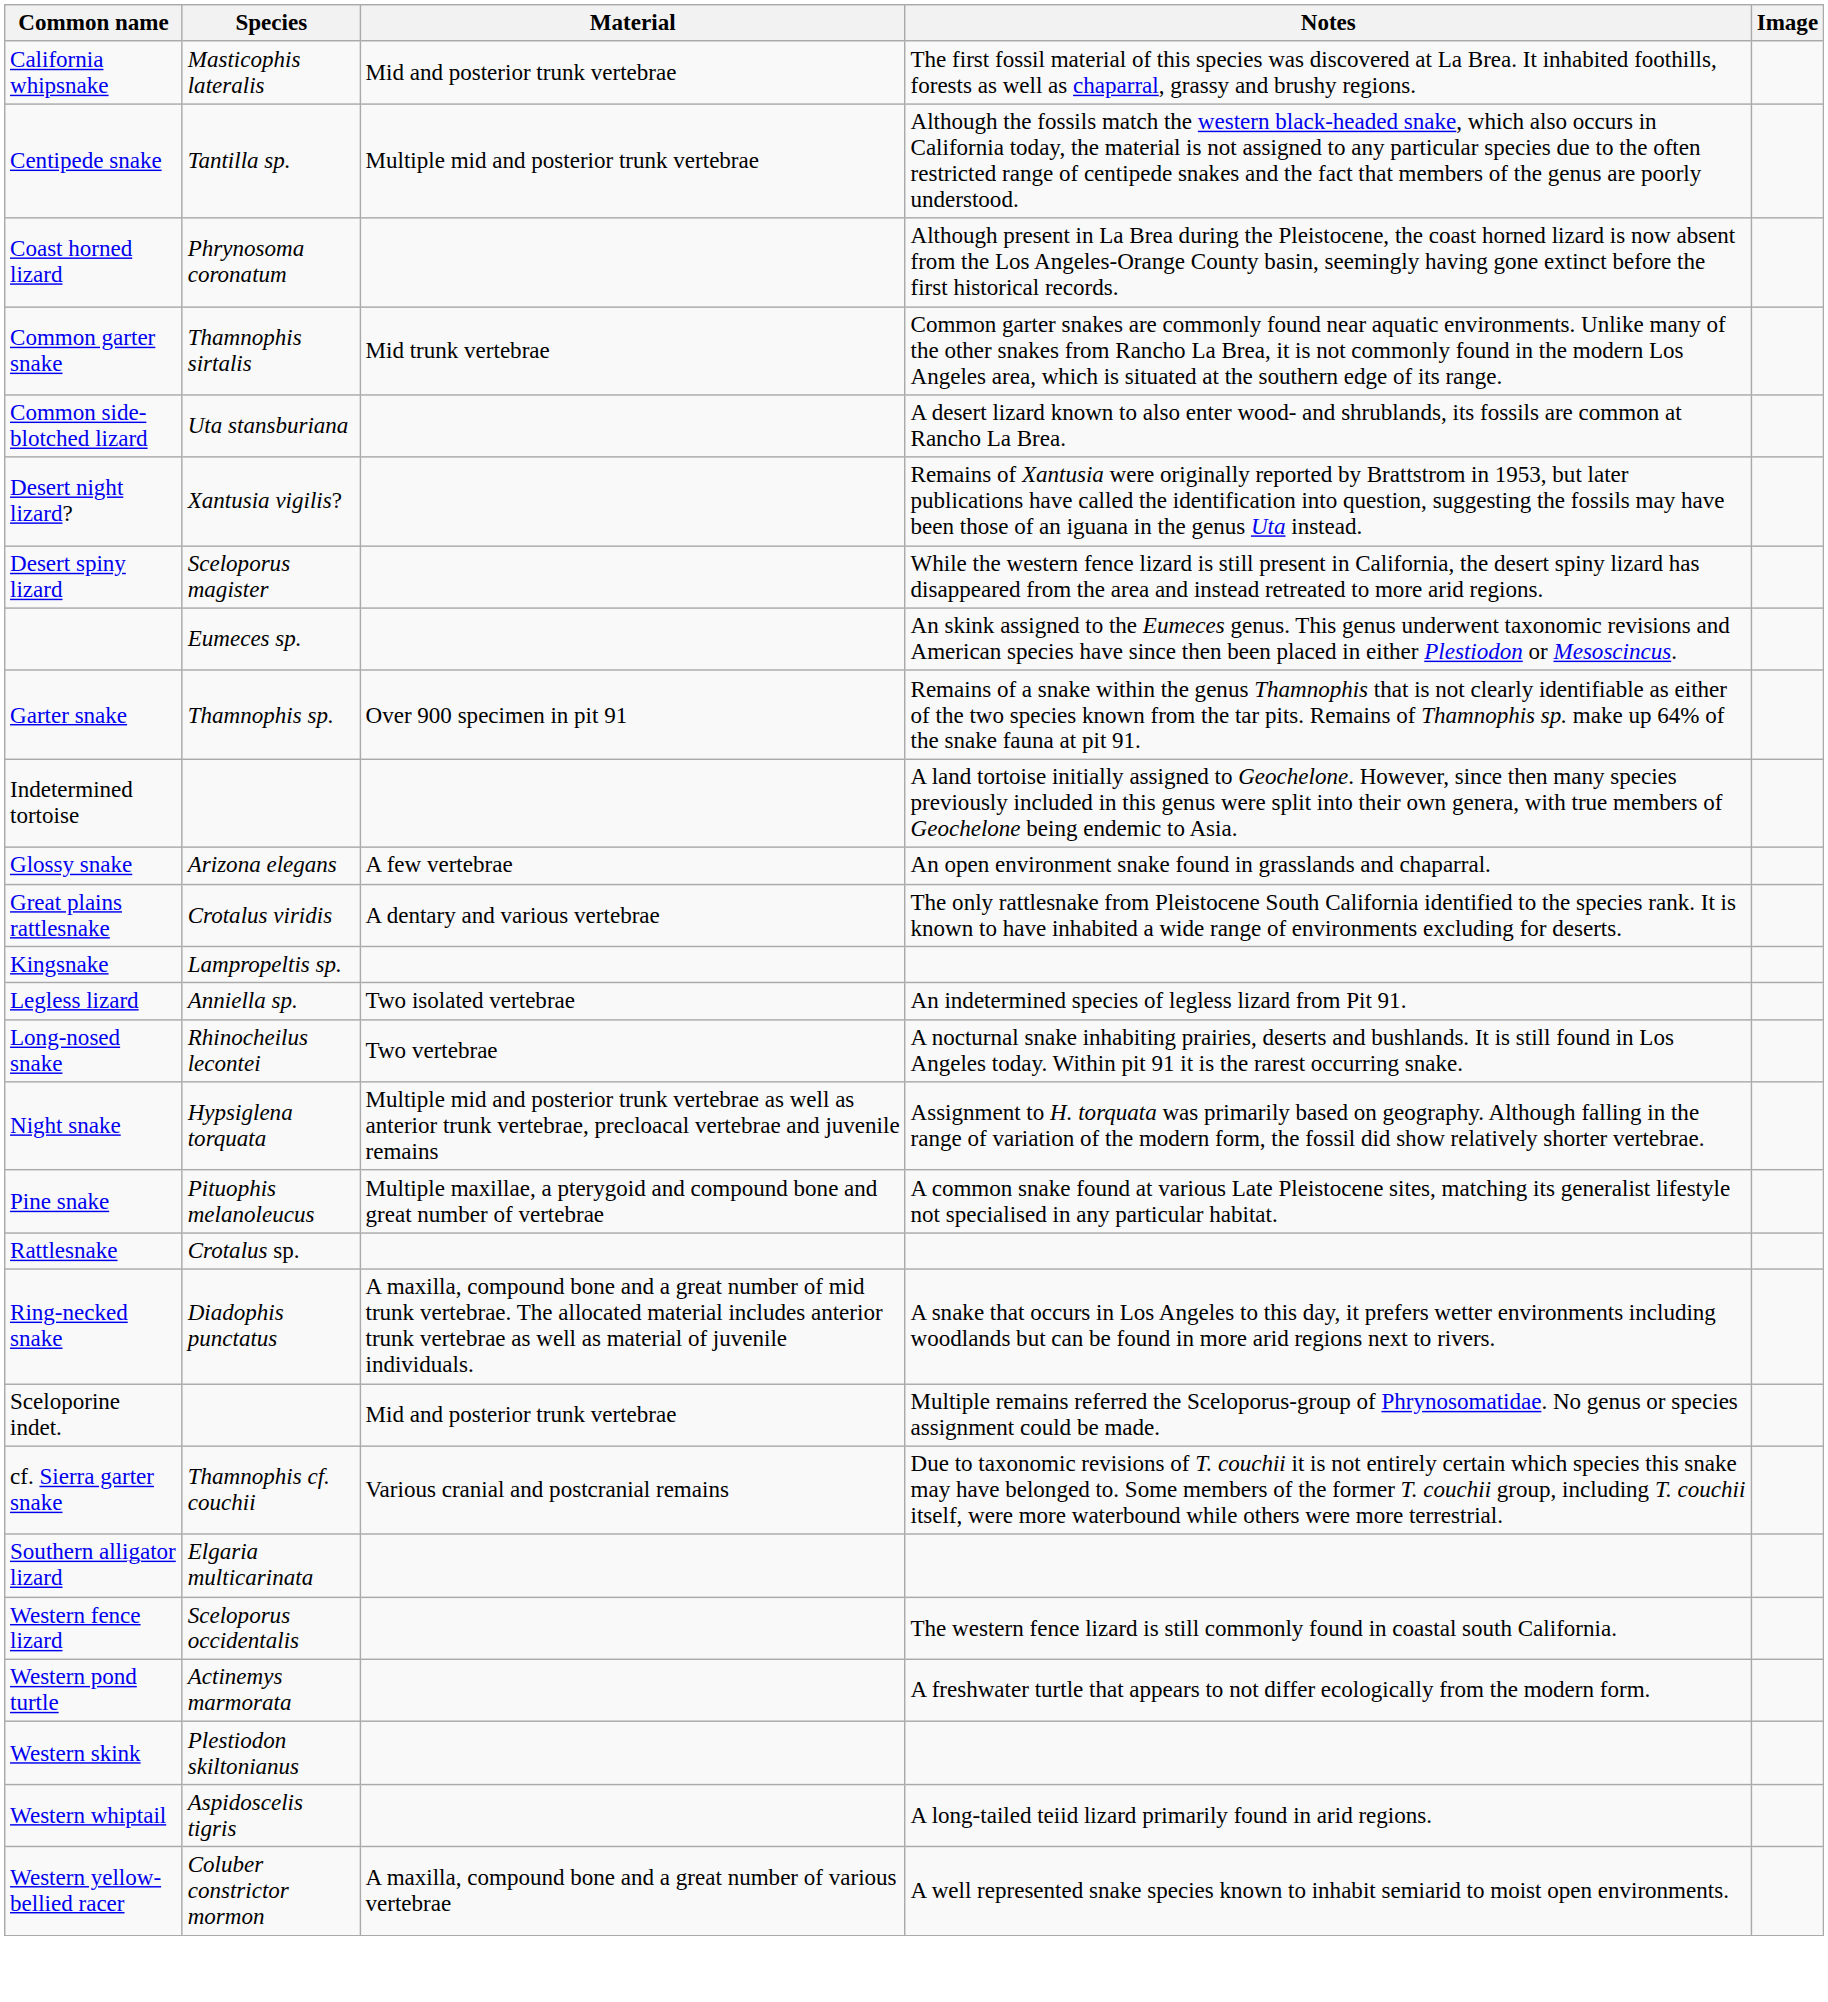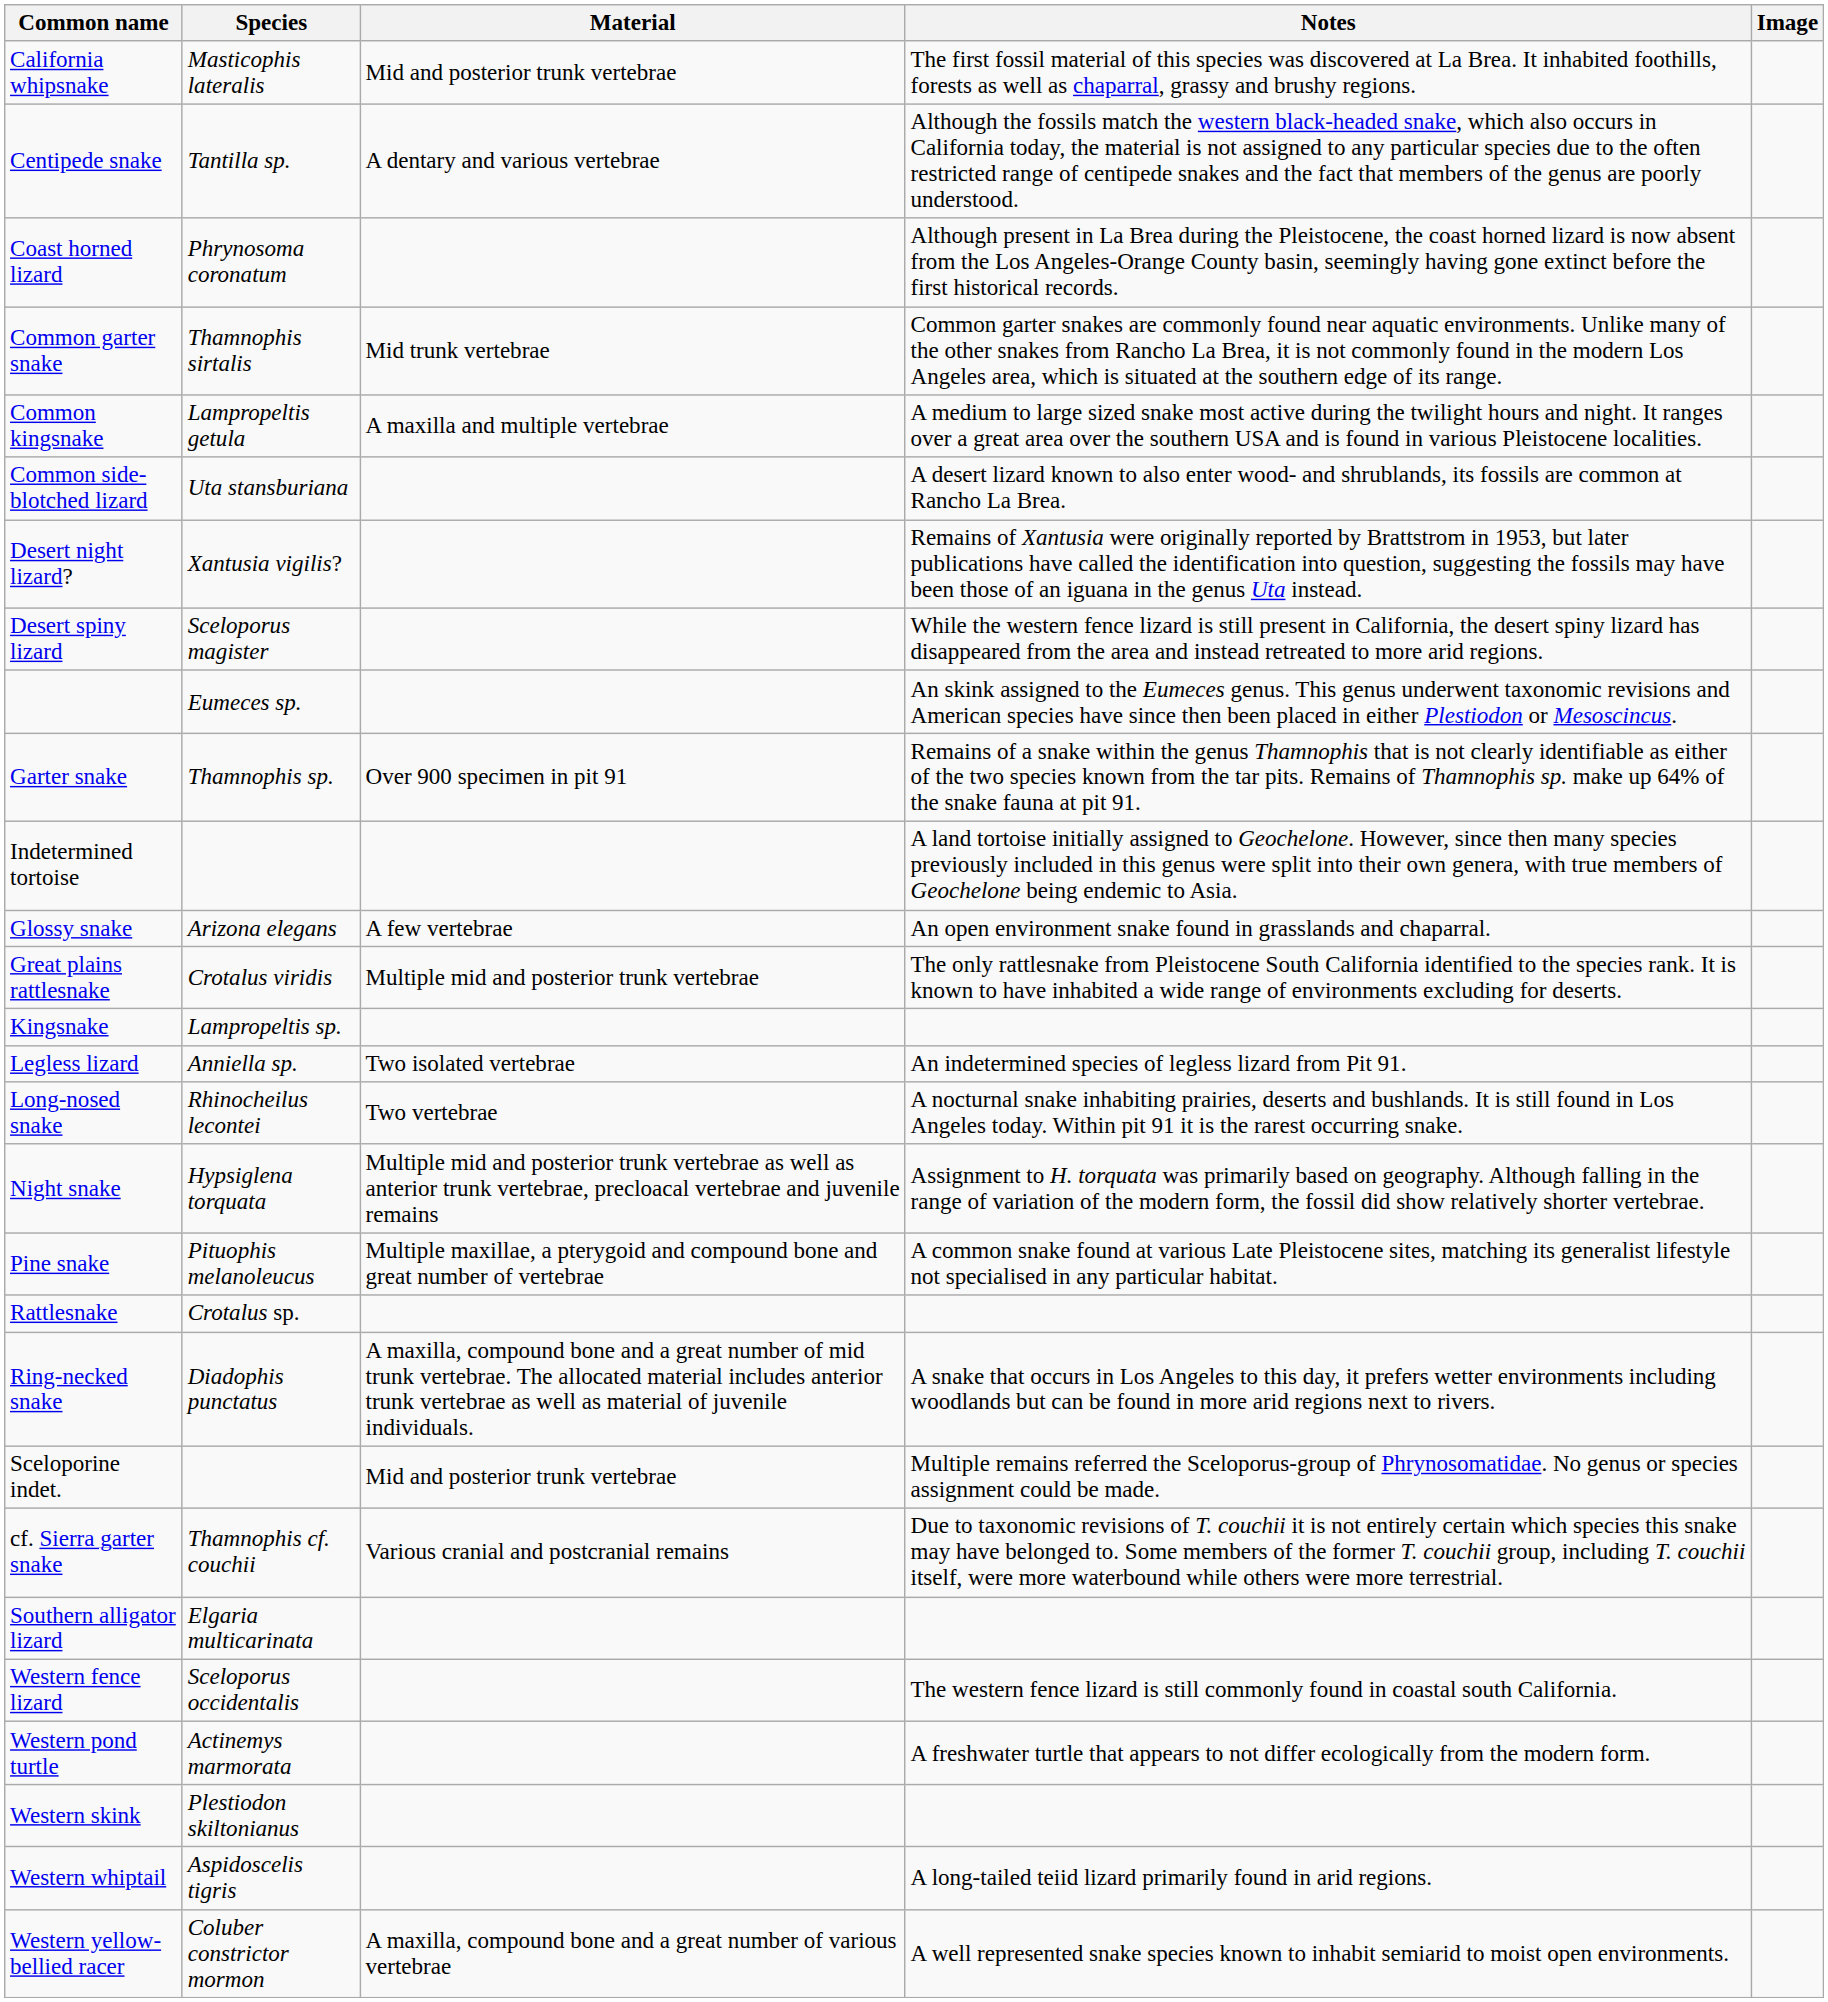Centipede snake | Material: Multiple mid and posterior trunk vertebrae -> A dentary and various vertebrae
+ row: Common kingsnake | Lampropeltis getula | A maxilla and multiple vertebrae | A medium to large sized snake most active during the twilight hours and night. It ranges over a great area over the southern USA and is found in various Pleistocene localities.
Great plains rattlesnake | Material: A dentary and various vertebrae -> Multiple mid and posterior trunk vertebrae
